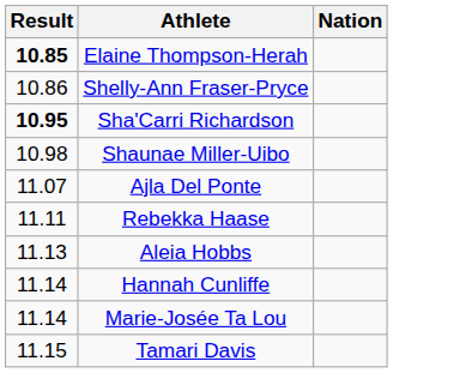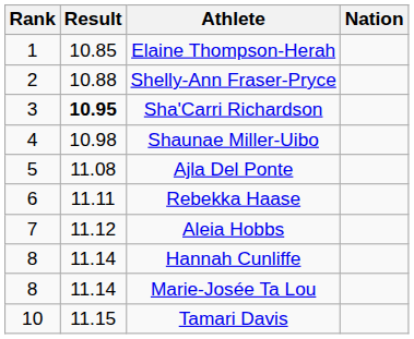+ column: Rank | 1 | 2 | 3 | 4 | 5 | 6 | 7 | 8 | 8 | 10
Elaine Thompson-Herah | Result: bold -> normal
Shelly-Ann Fraser-Pryce | Result: 10.86 -> 10.88
Ajla Del Ponte | Result: 11.07 -> 11.08
Aleia Hobbs | Result: 11.13 -> 11.12
